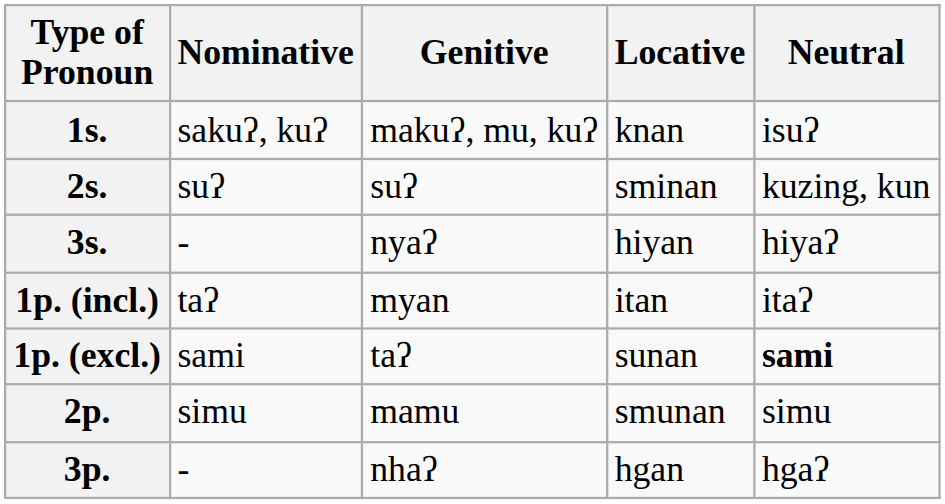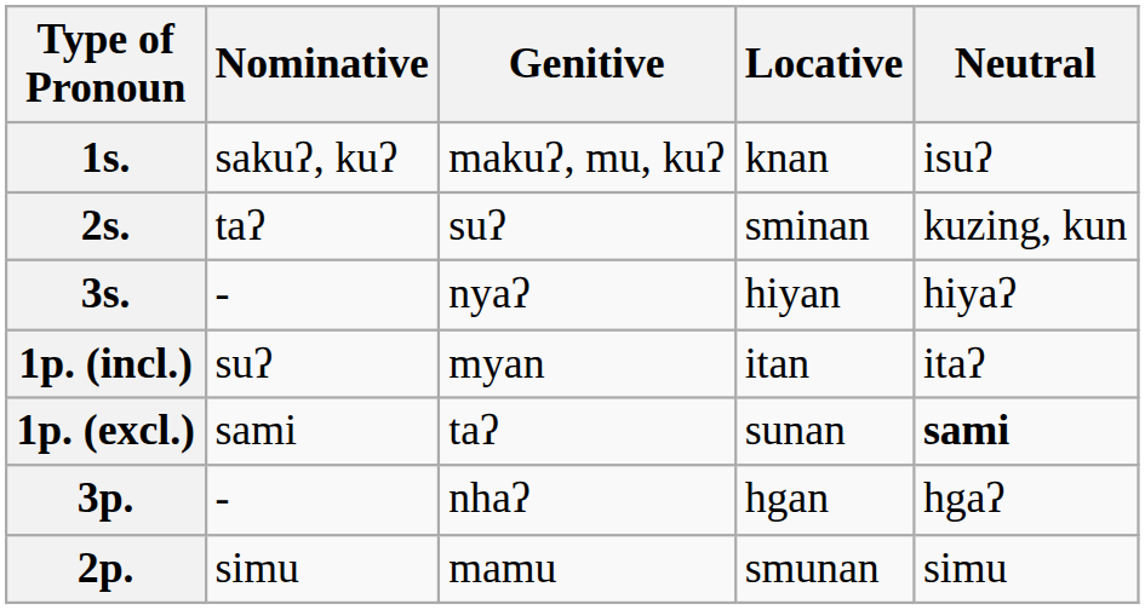2s. | Nominative: suʔ -> taʔ
1p. (incl.) | Nominative: taʔ -> suʔ
rows swapped: 2p. <-> 3p.
